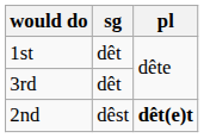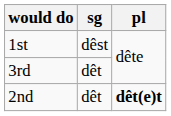1st | sg: dêt -> dêst
2nd | sg: dêst -> dêt
